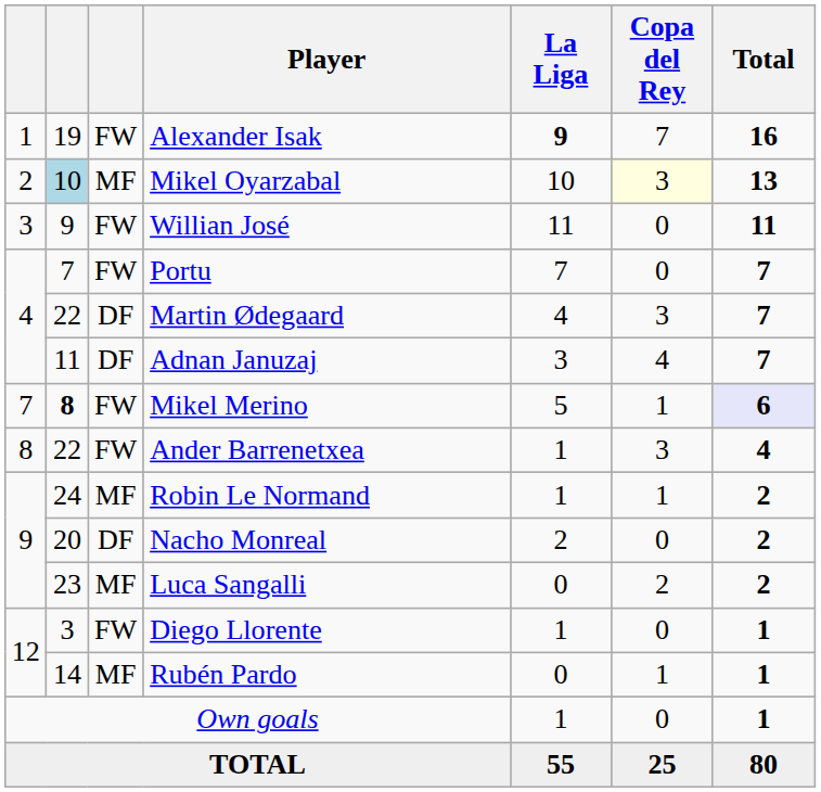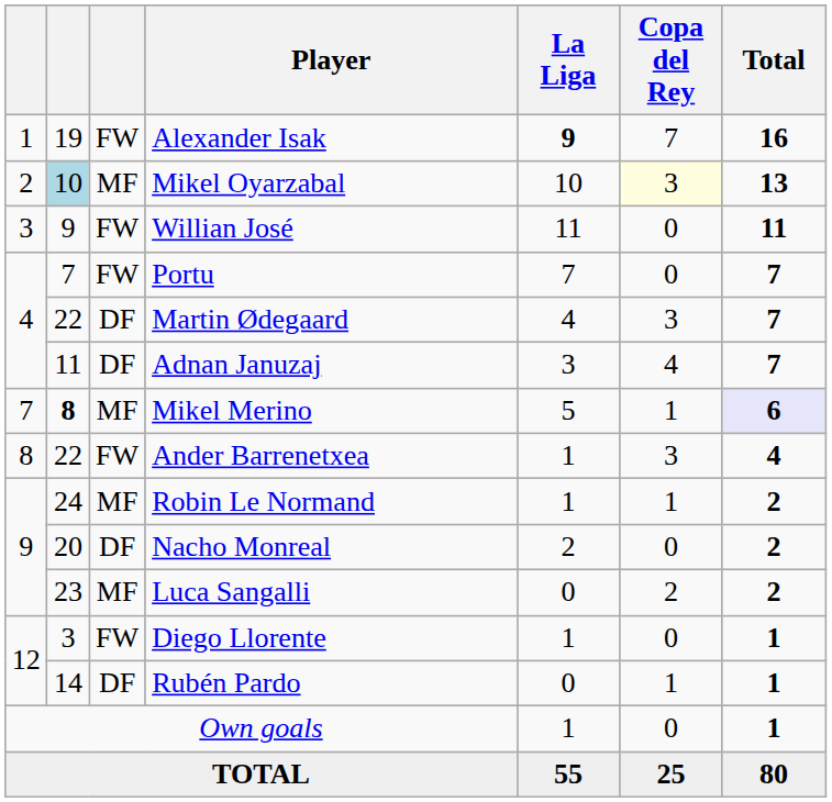Mikel Merino | column 3: FW -> MF
Rubén Pardo | column 3: MF -> DF
